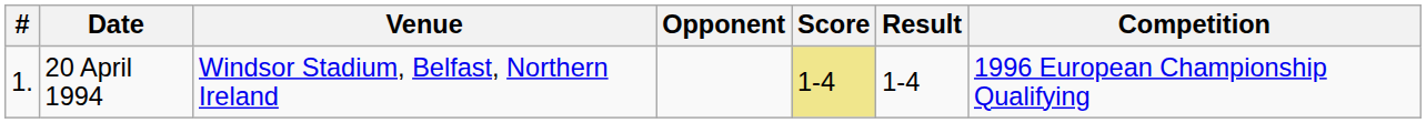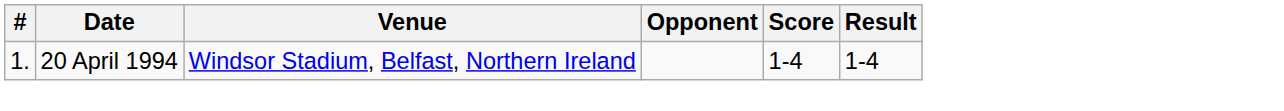- column: Competition | 1996 European Championship Qualifying
20 April 1994 | Score: khaki background -> no background
